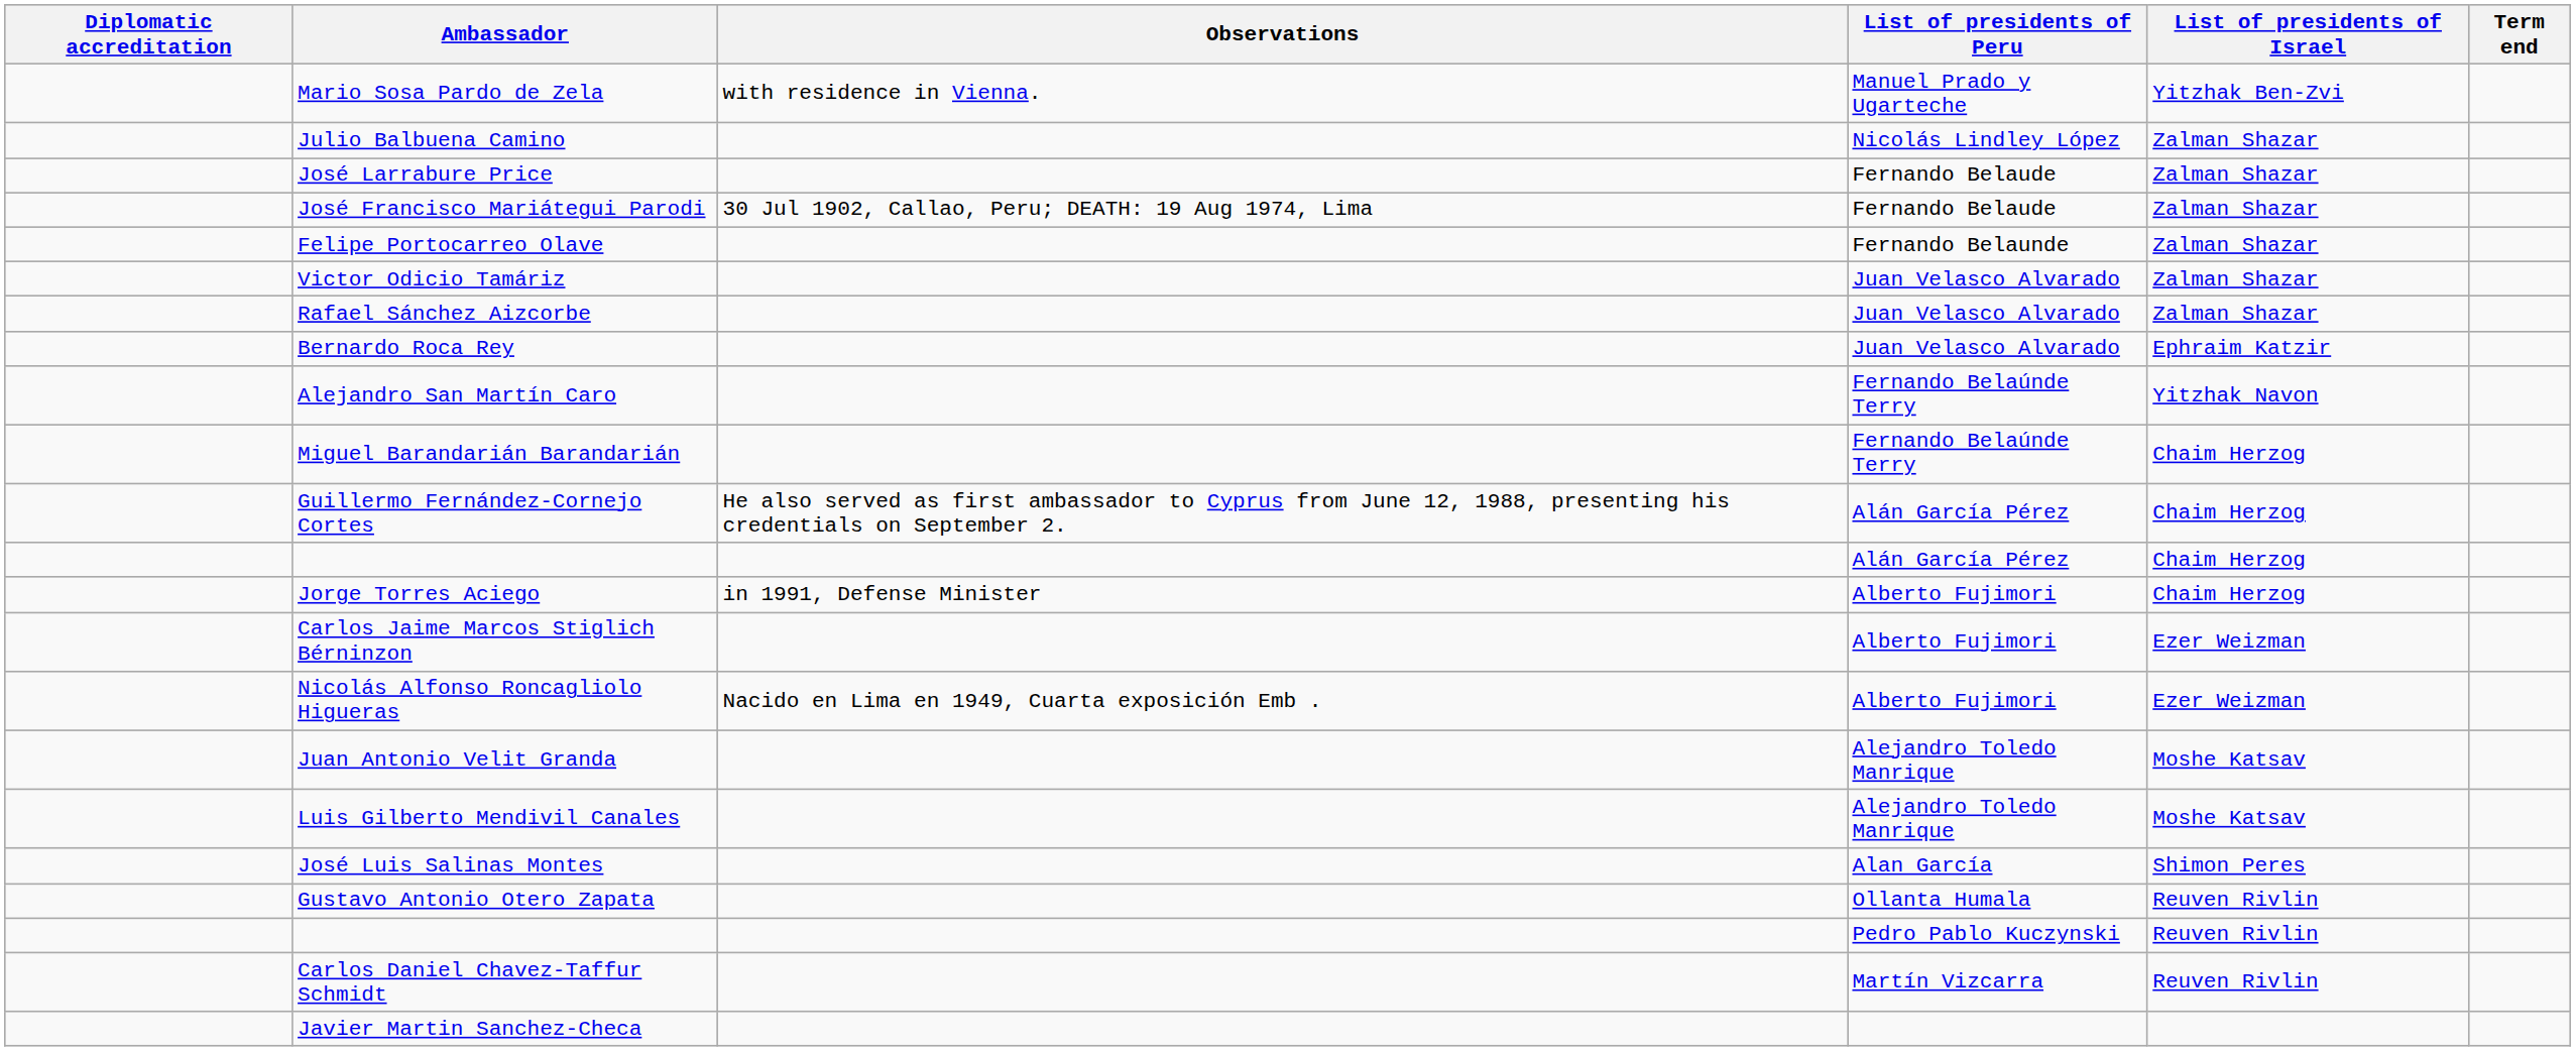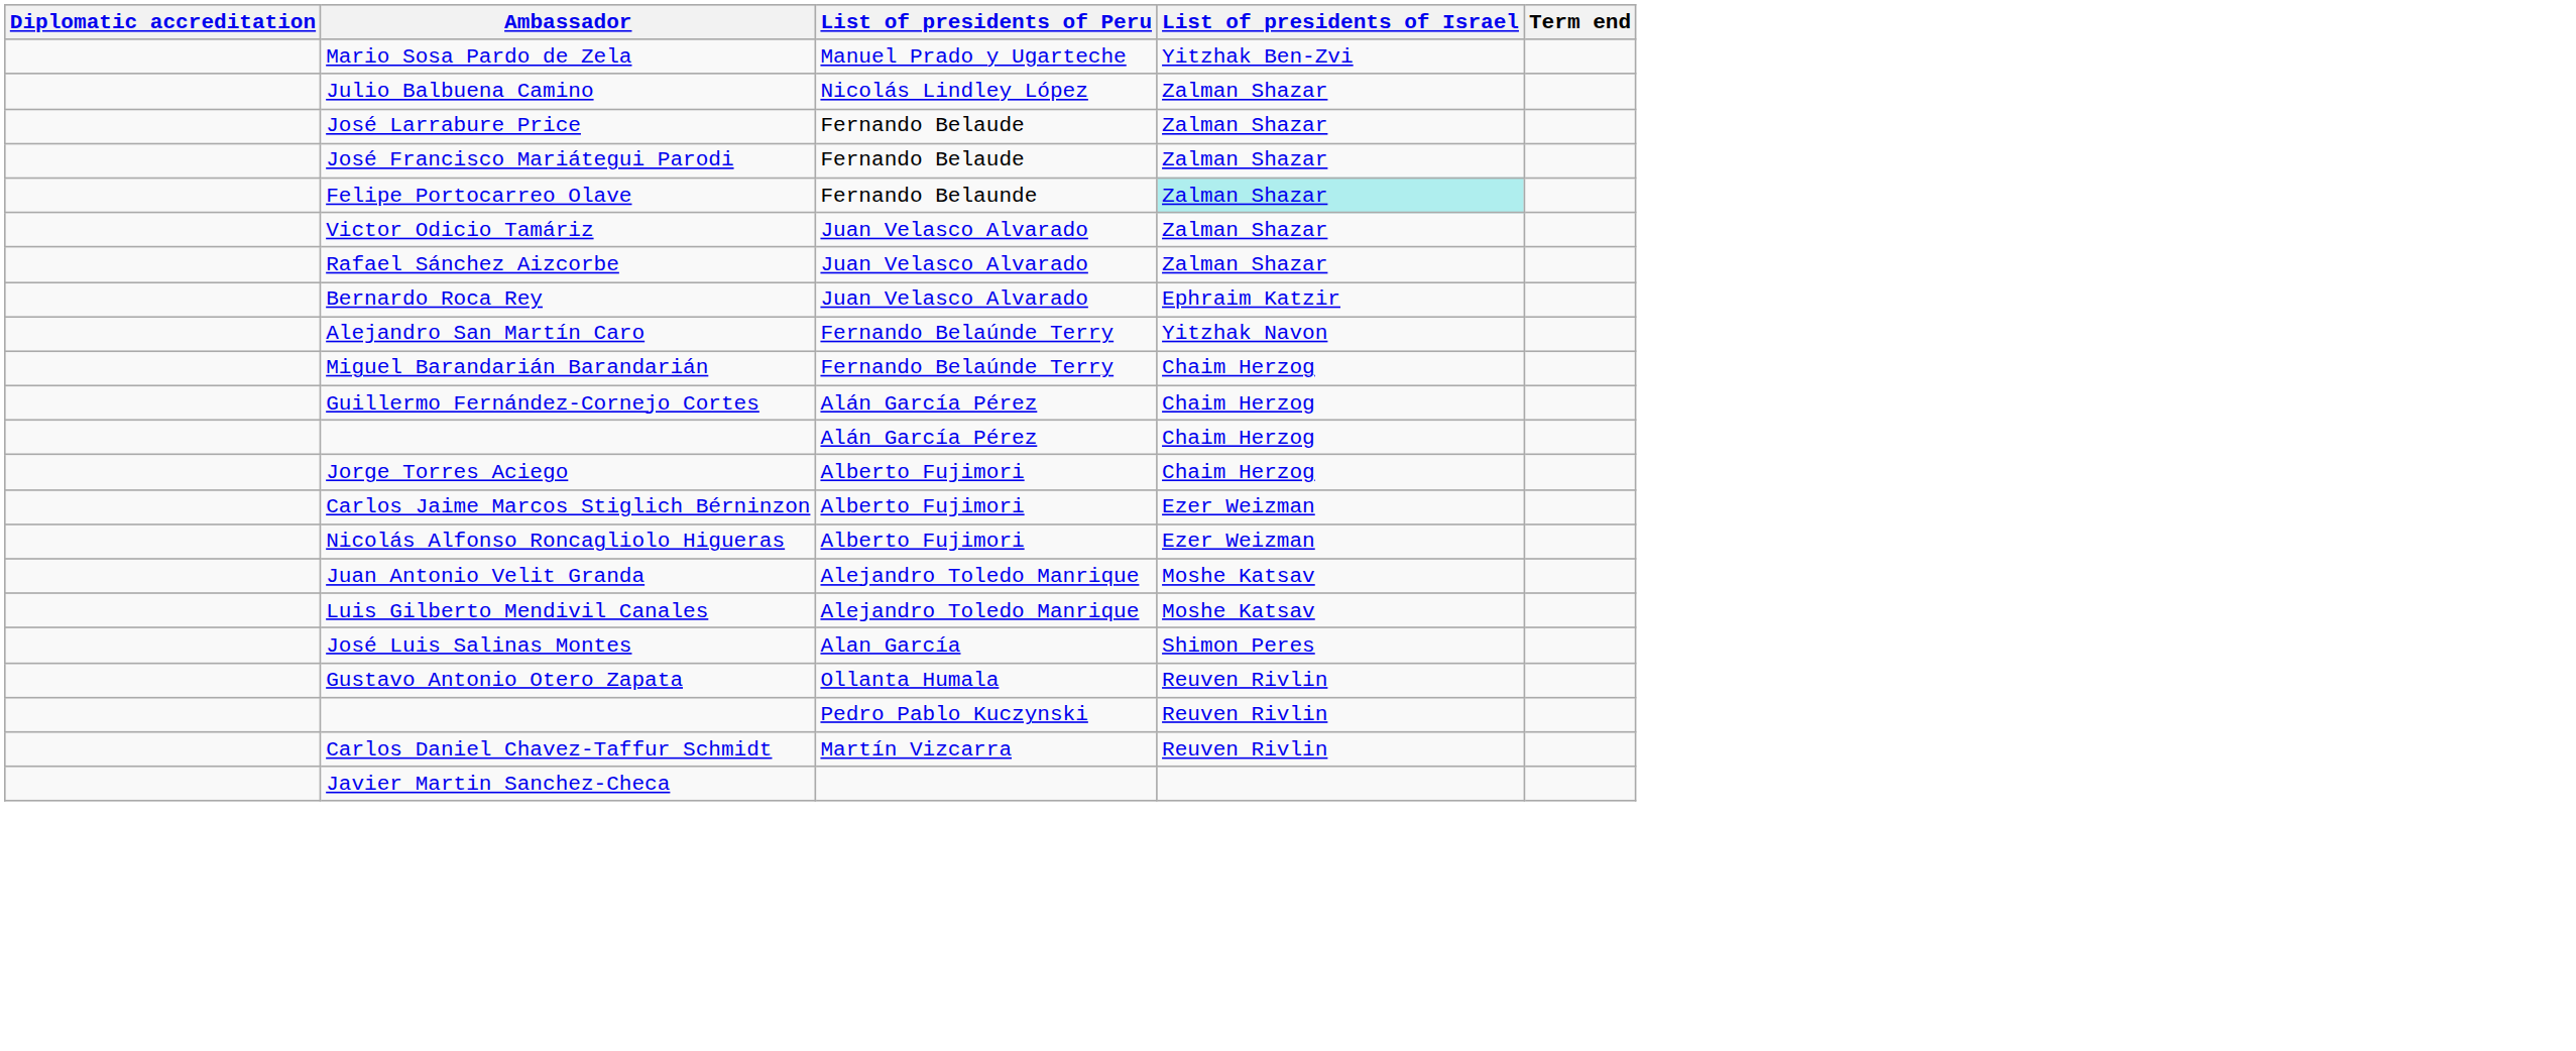- column: Observations | with residence in Vienna. | 30 Jul 1902, Callao, Peru; DEATH: 19 Aug 1974, Lima | He also served as first ambassador to Cyprus from June 12, 1988, presenting his credentials on September 2. | in 1991, Defense Minister | Nacido en Lima en 1949, Cuarta exposición Emb .
Felipe Portocarreo Olave | List of presidents of Israel: no background -> paleturquoise background
